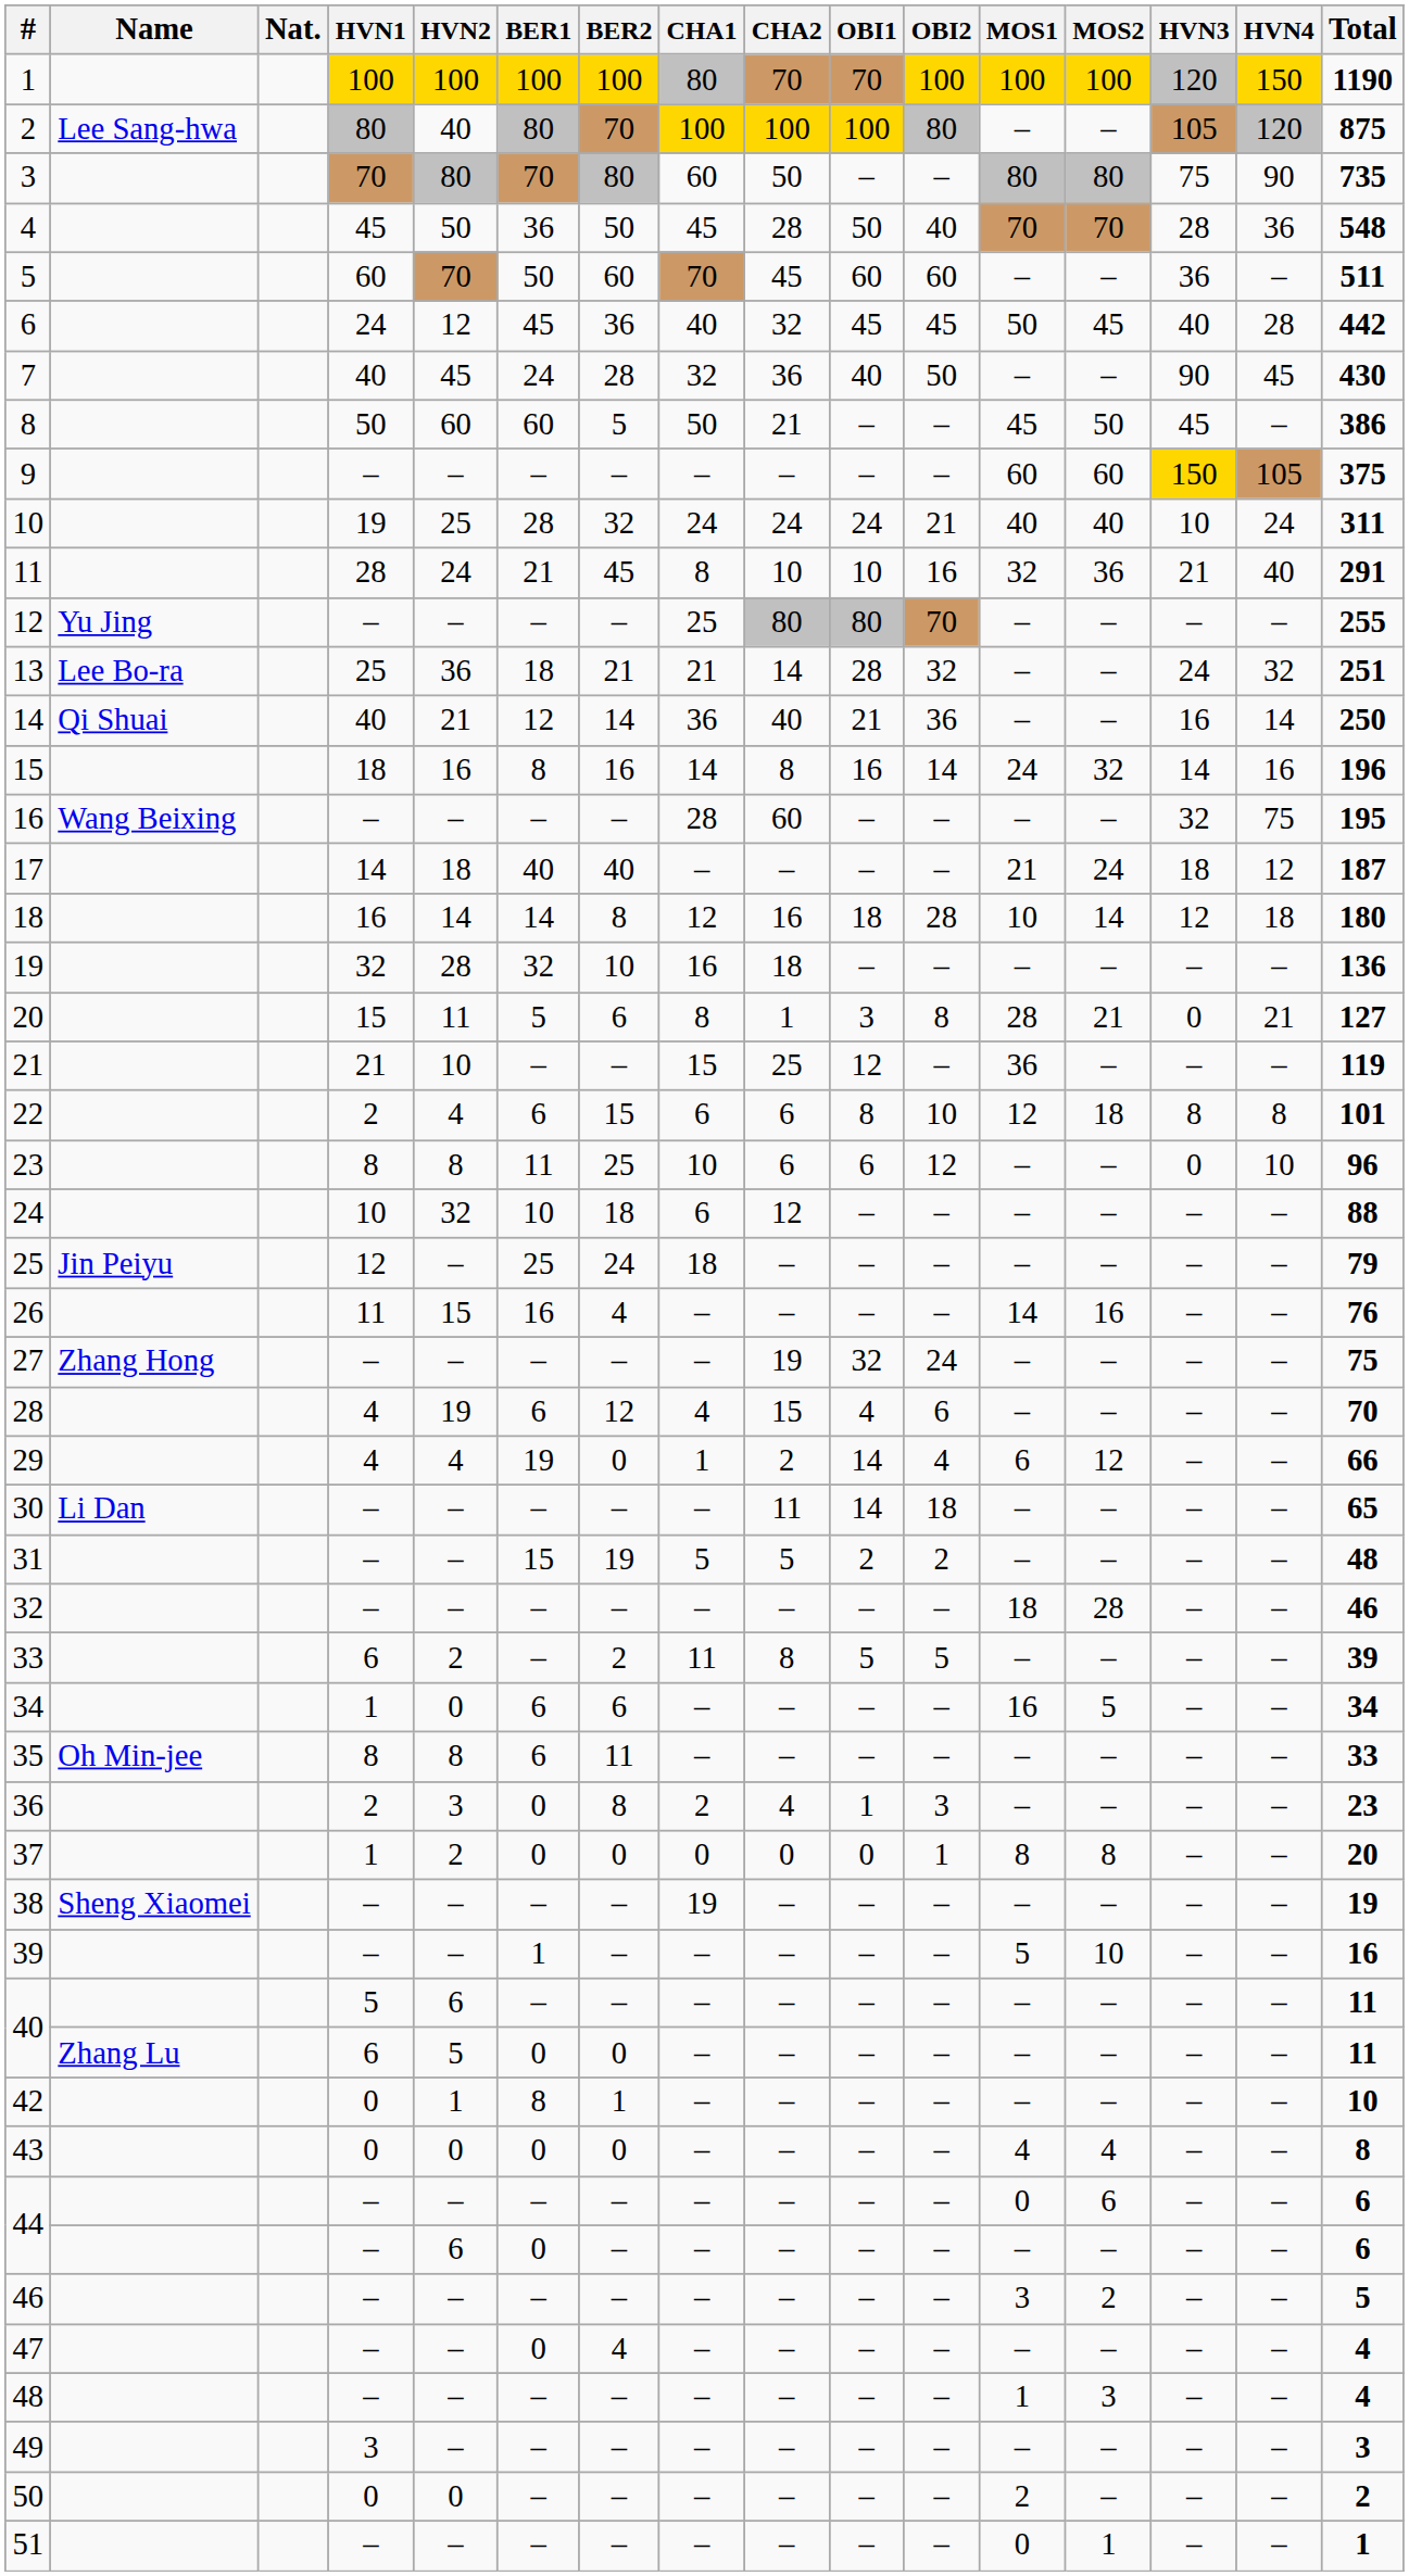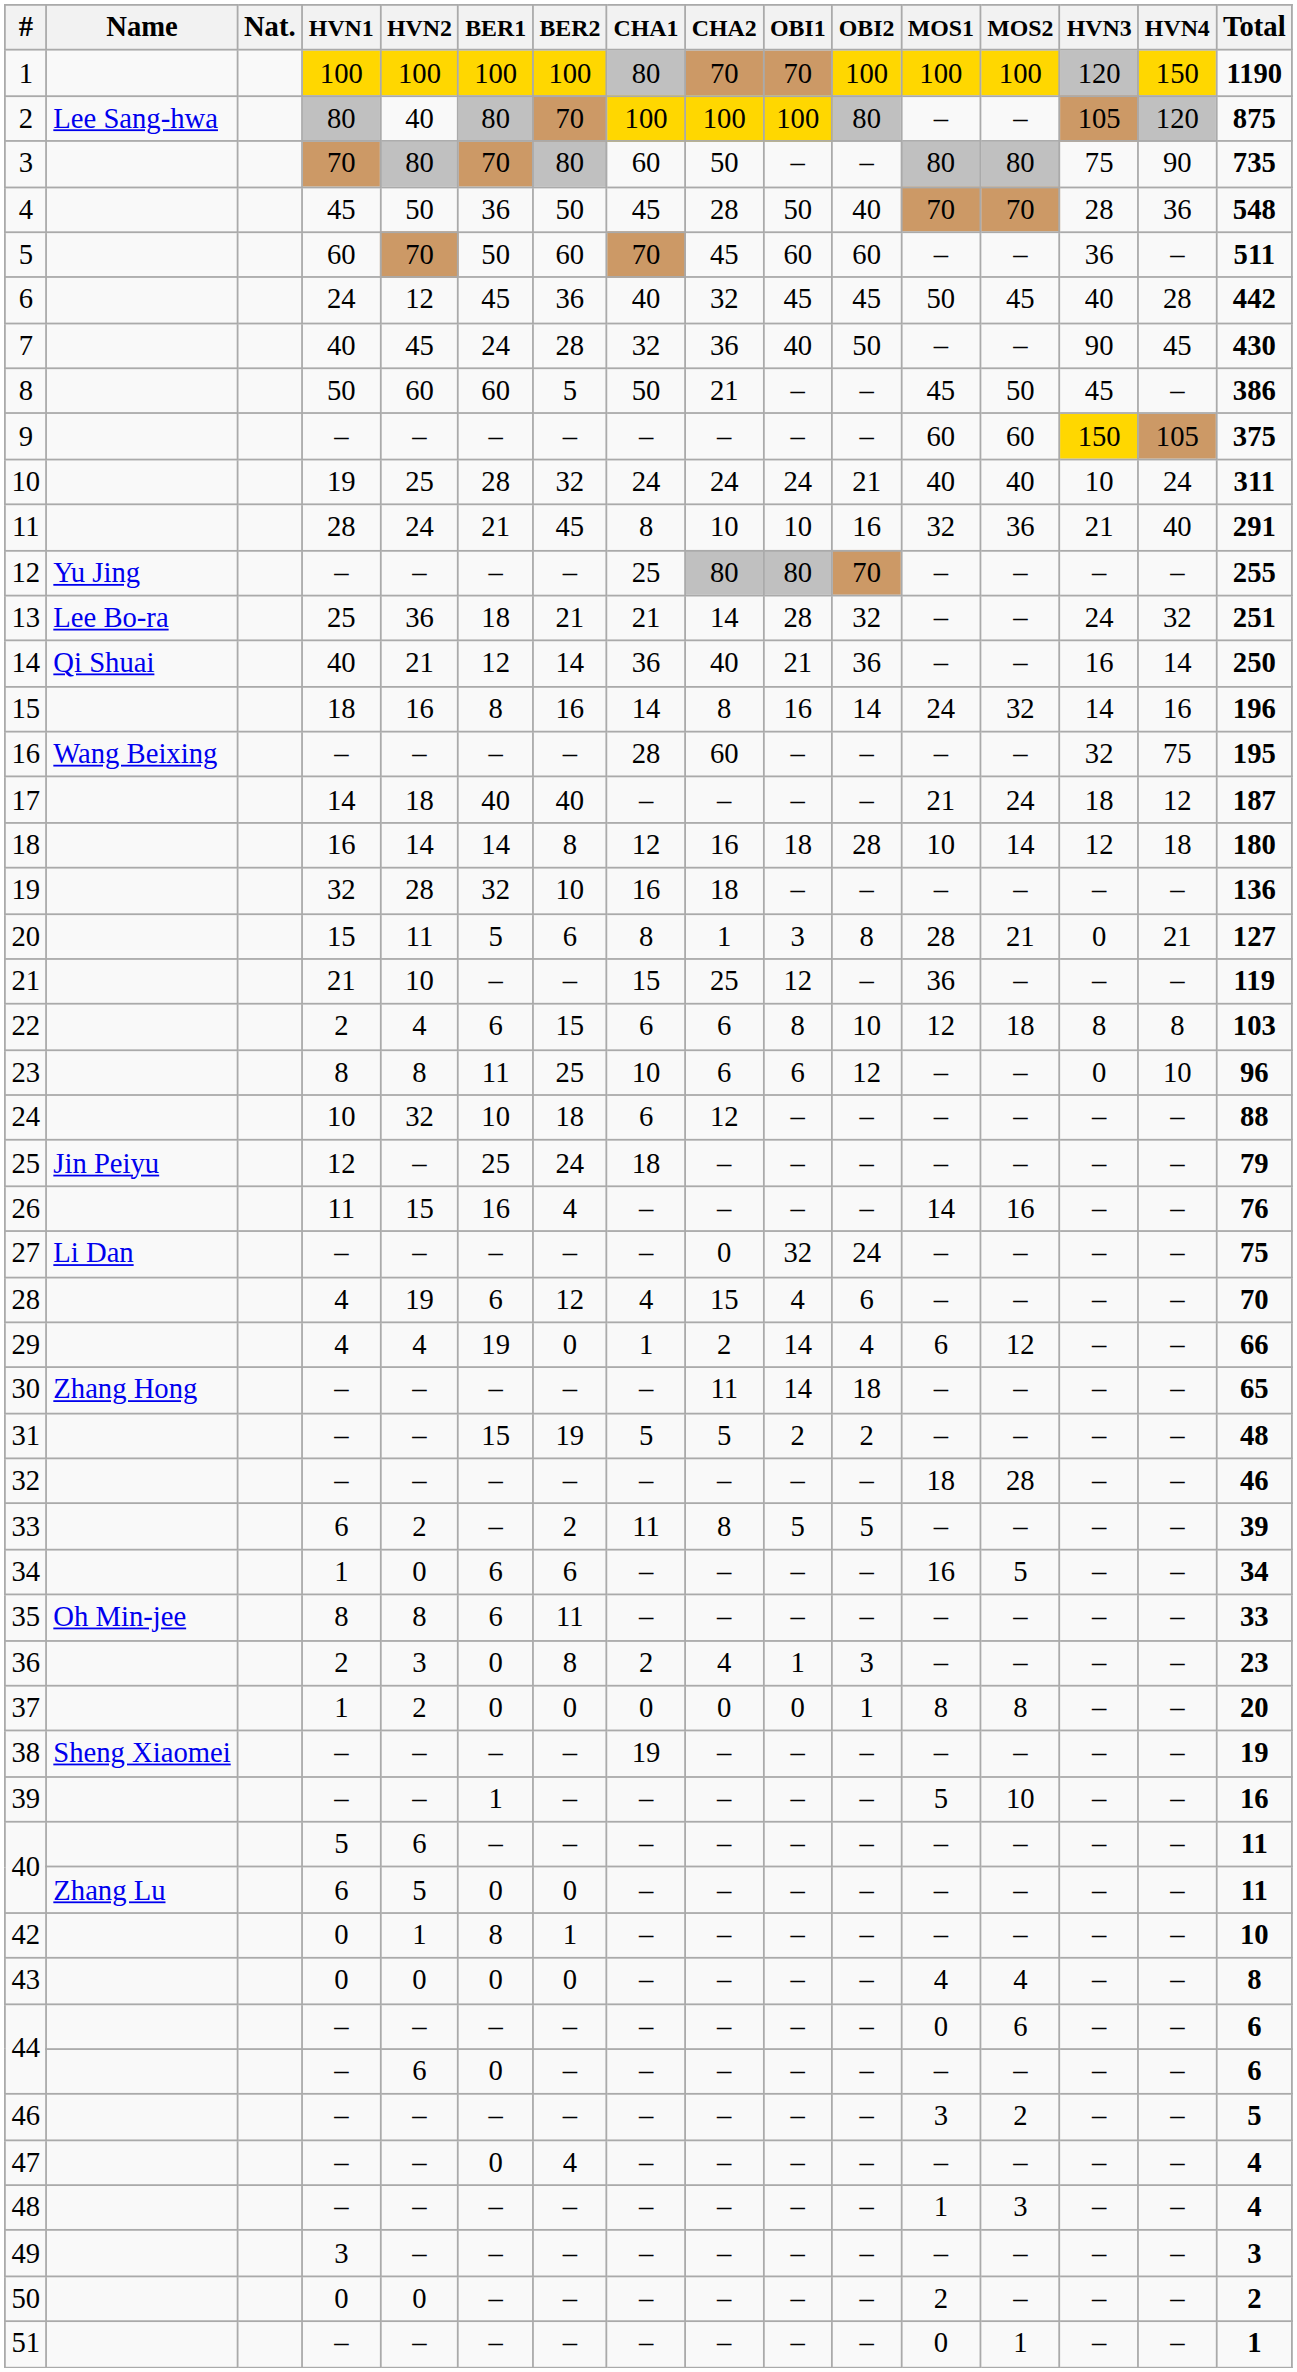22 | Total: 101 -> 103
27 | Name: Zhang Hong -> Li Dan
27 | CHA2: 19 -> 0
30 | Name: Li Dan -> Zhang Hong
